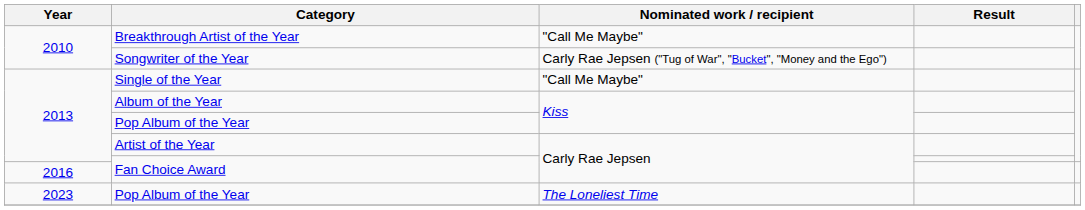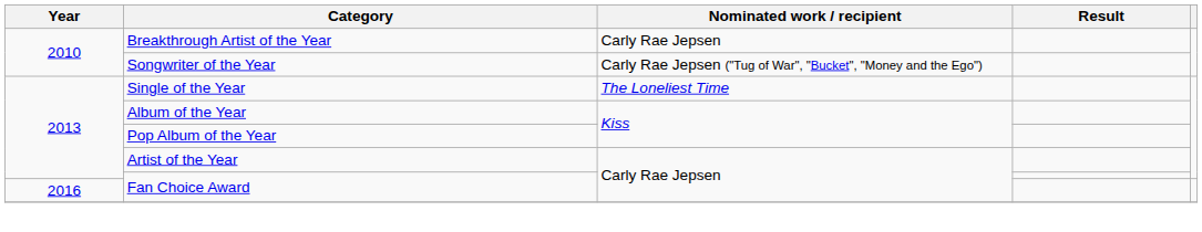Breakthrough Artist of the Year | Nominated work / recipient: "Call Me Maybe" -> Carly Rae Jepsen
Single of the Year | Nominated work / recipient: "Call Me Maybe" -> The Loneliest Time
- row: 2023 | Pop Album of the Year | The Loneliest Time
